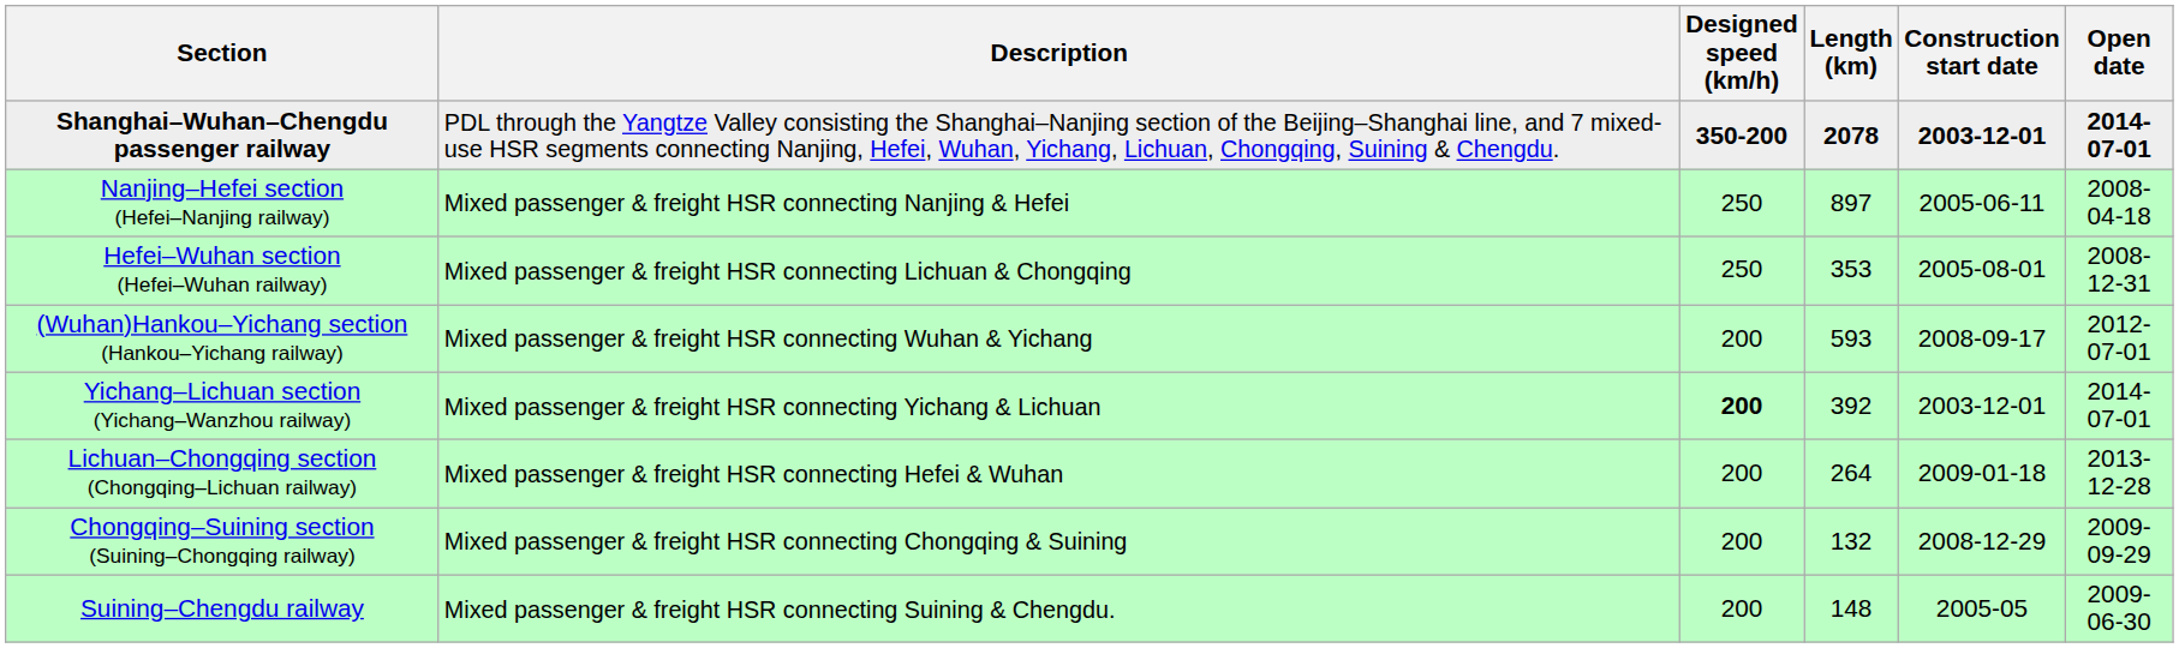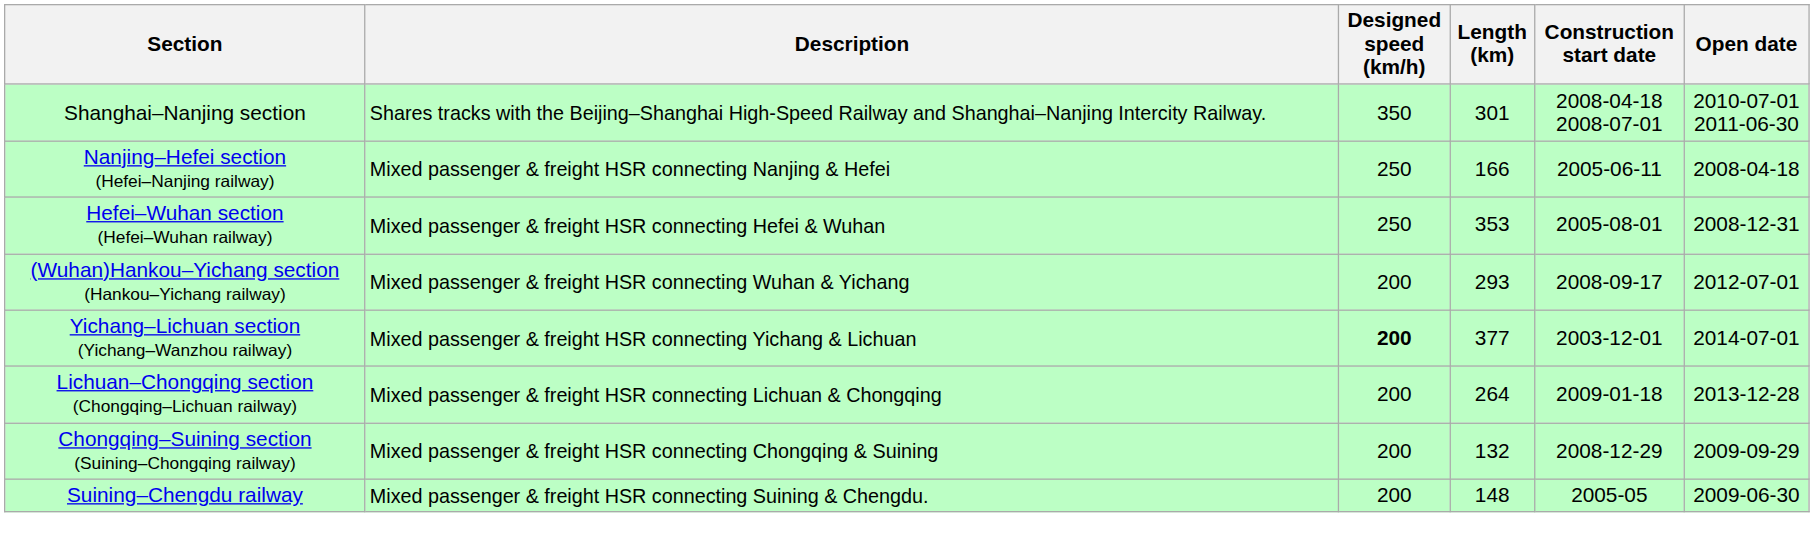- row: Shanghai–Wuhan–Chengdu passenger railway | PDL through the Yangtze Valley consisting the Shanghai–Nanjing section of the Beijing–Shanghai line, and 7 mixed-use HSR segments connecting Nanjing, Hefei, Wuhan, Yichang, Lichuan, Chongqing, Suining & Chengdu. | 350-200 | 2078 | 2003-12-01 | 2014-07-01
+ row: Shanghai–Nanjing section | Shares tracks with the Beijing–Shanghai High-Speed Railway and Shanghai–Nanjing Intercity Railway. | 350 | 301 | 2008-04-18 2008-07-01 | 2010-07-01 2011-06-30
Nanjing–Hefei section (Hefei–Nanjing railway) | Length (km): 897 -> 166
Hefei–Wuhan section (Hefei–Wuhan railway) | Description: Mixed passenger & freight HSR connecting Lichuan & Chongqing -> Mixed passenger & freight HSR connecting Hefei & Wuhan
(Wuhan)Hankou–Yichang section (Hankou–Yichang railway) | Length (km): 593 -> 293
Yichang–Lichuan section (Yichang–Wanzhou railway) | Length (km): 392 -> 377
Lichuan–Chongqing section (Chongqing–Lichuan railway) | Description: Mixed passenger & freight HSR connecting Hefei & Wuhan -> Mixed passenger & freight HSR connecting Lichuan & Chongqing
